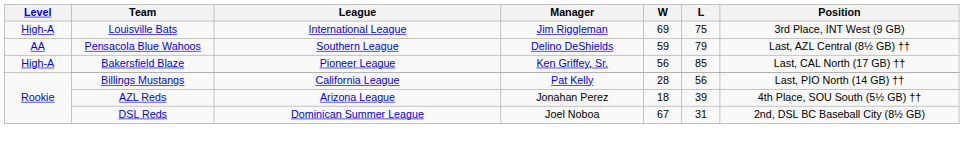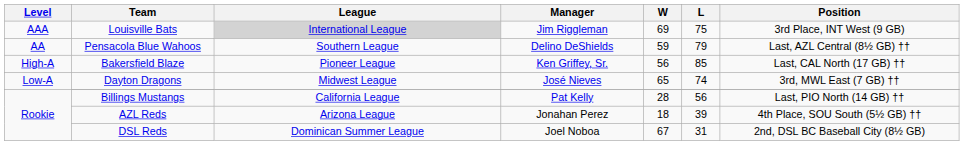Louisville Bats | Level: High-A -> AAA
Louisville Bats | League: no background -> lightgrey background
+ row: Low-A | Dayton Dragons | Midwest League | José Nieves | 65 | 74 | 3rd, MWL East (7 GB) ††
